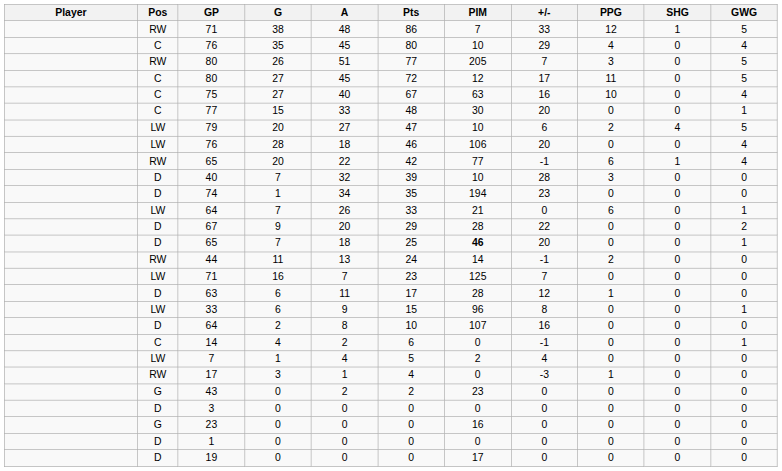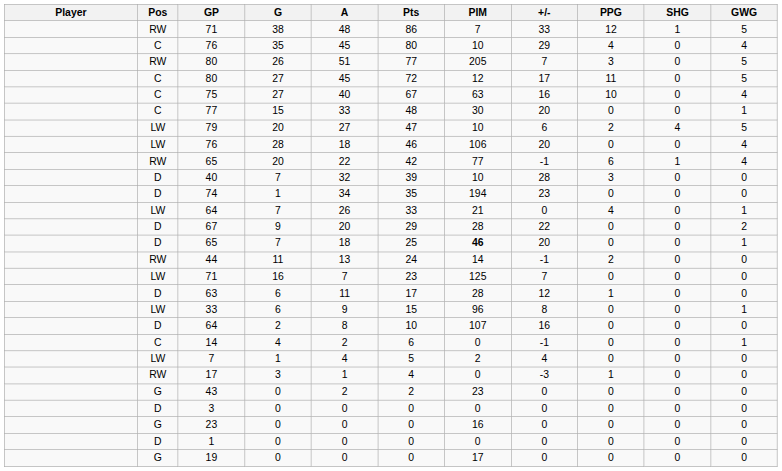64 / 7 | PPG: 6 -> 4
19 | Pos: D -> G
